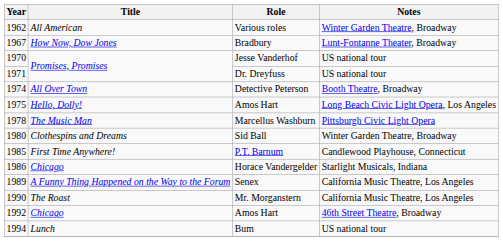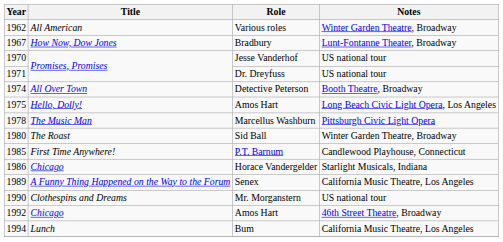Sid Ball | Title: Clothespins and Dreams -> The Roast
Mr. Morganstern | Title: The Roast -> Clothespins and Dreams
Mr. Morganstern | Notes: California Music Theatre, Los Angeles -> US national tour
Bum | Notes: US national tour -> California Music Theatre, Los Angeles
